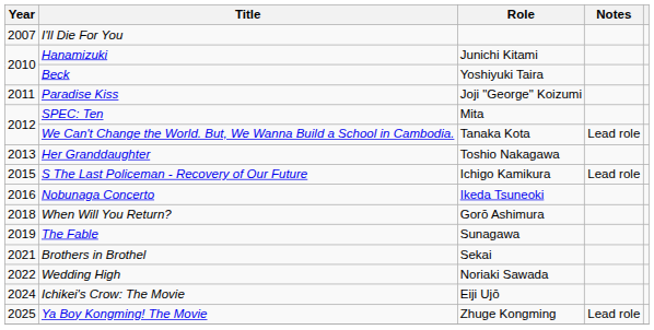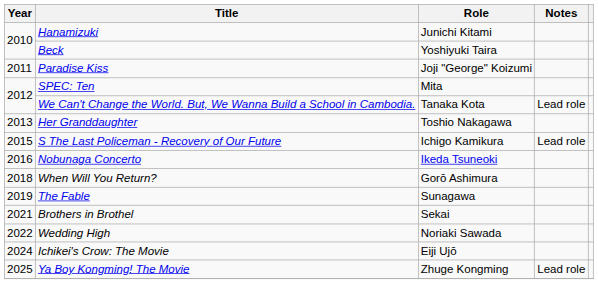- row: 2007 | I'll Die For You
